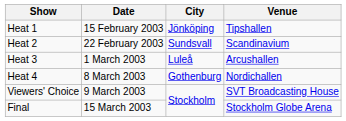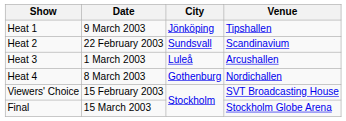Heat 1 | Date: 15 February 2003 -> 9 March 2003
Viewers' Choice | Date: 9 March 2003 -> 15 February 2003
